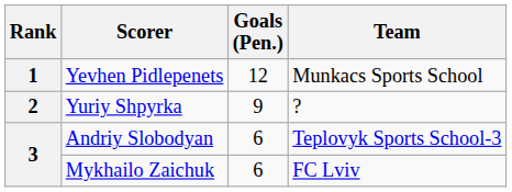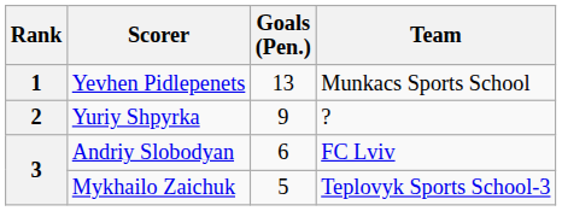Yevhen Pidlepenets | Goals (Pen.): 12 -> 13
Andriy Slobodyan | Team: Teplovyk Sports School-3 -> FC Lviv
Mykhailo Zaichuk | Goals (Pen.): 6 -> 5
Mykhailo Zaichuk | Team: FC Lviv -> Teplovyk Sports School-3
